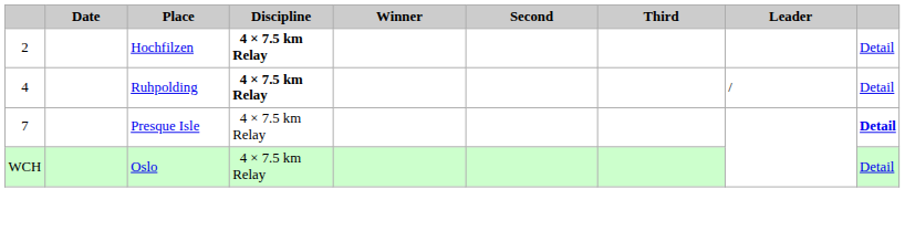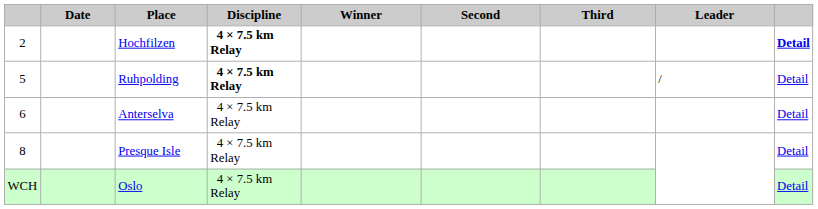Hochfilzen | column 9: normal -> bold
Ruhpolding | column 1: 4 -> 5
+ row: 6 | Anterselva | 4 × 7.5 km Relay | Detail
Presque Isle | column 1: 7 -> 8
Presque Isle | column 9: bold -> normal
